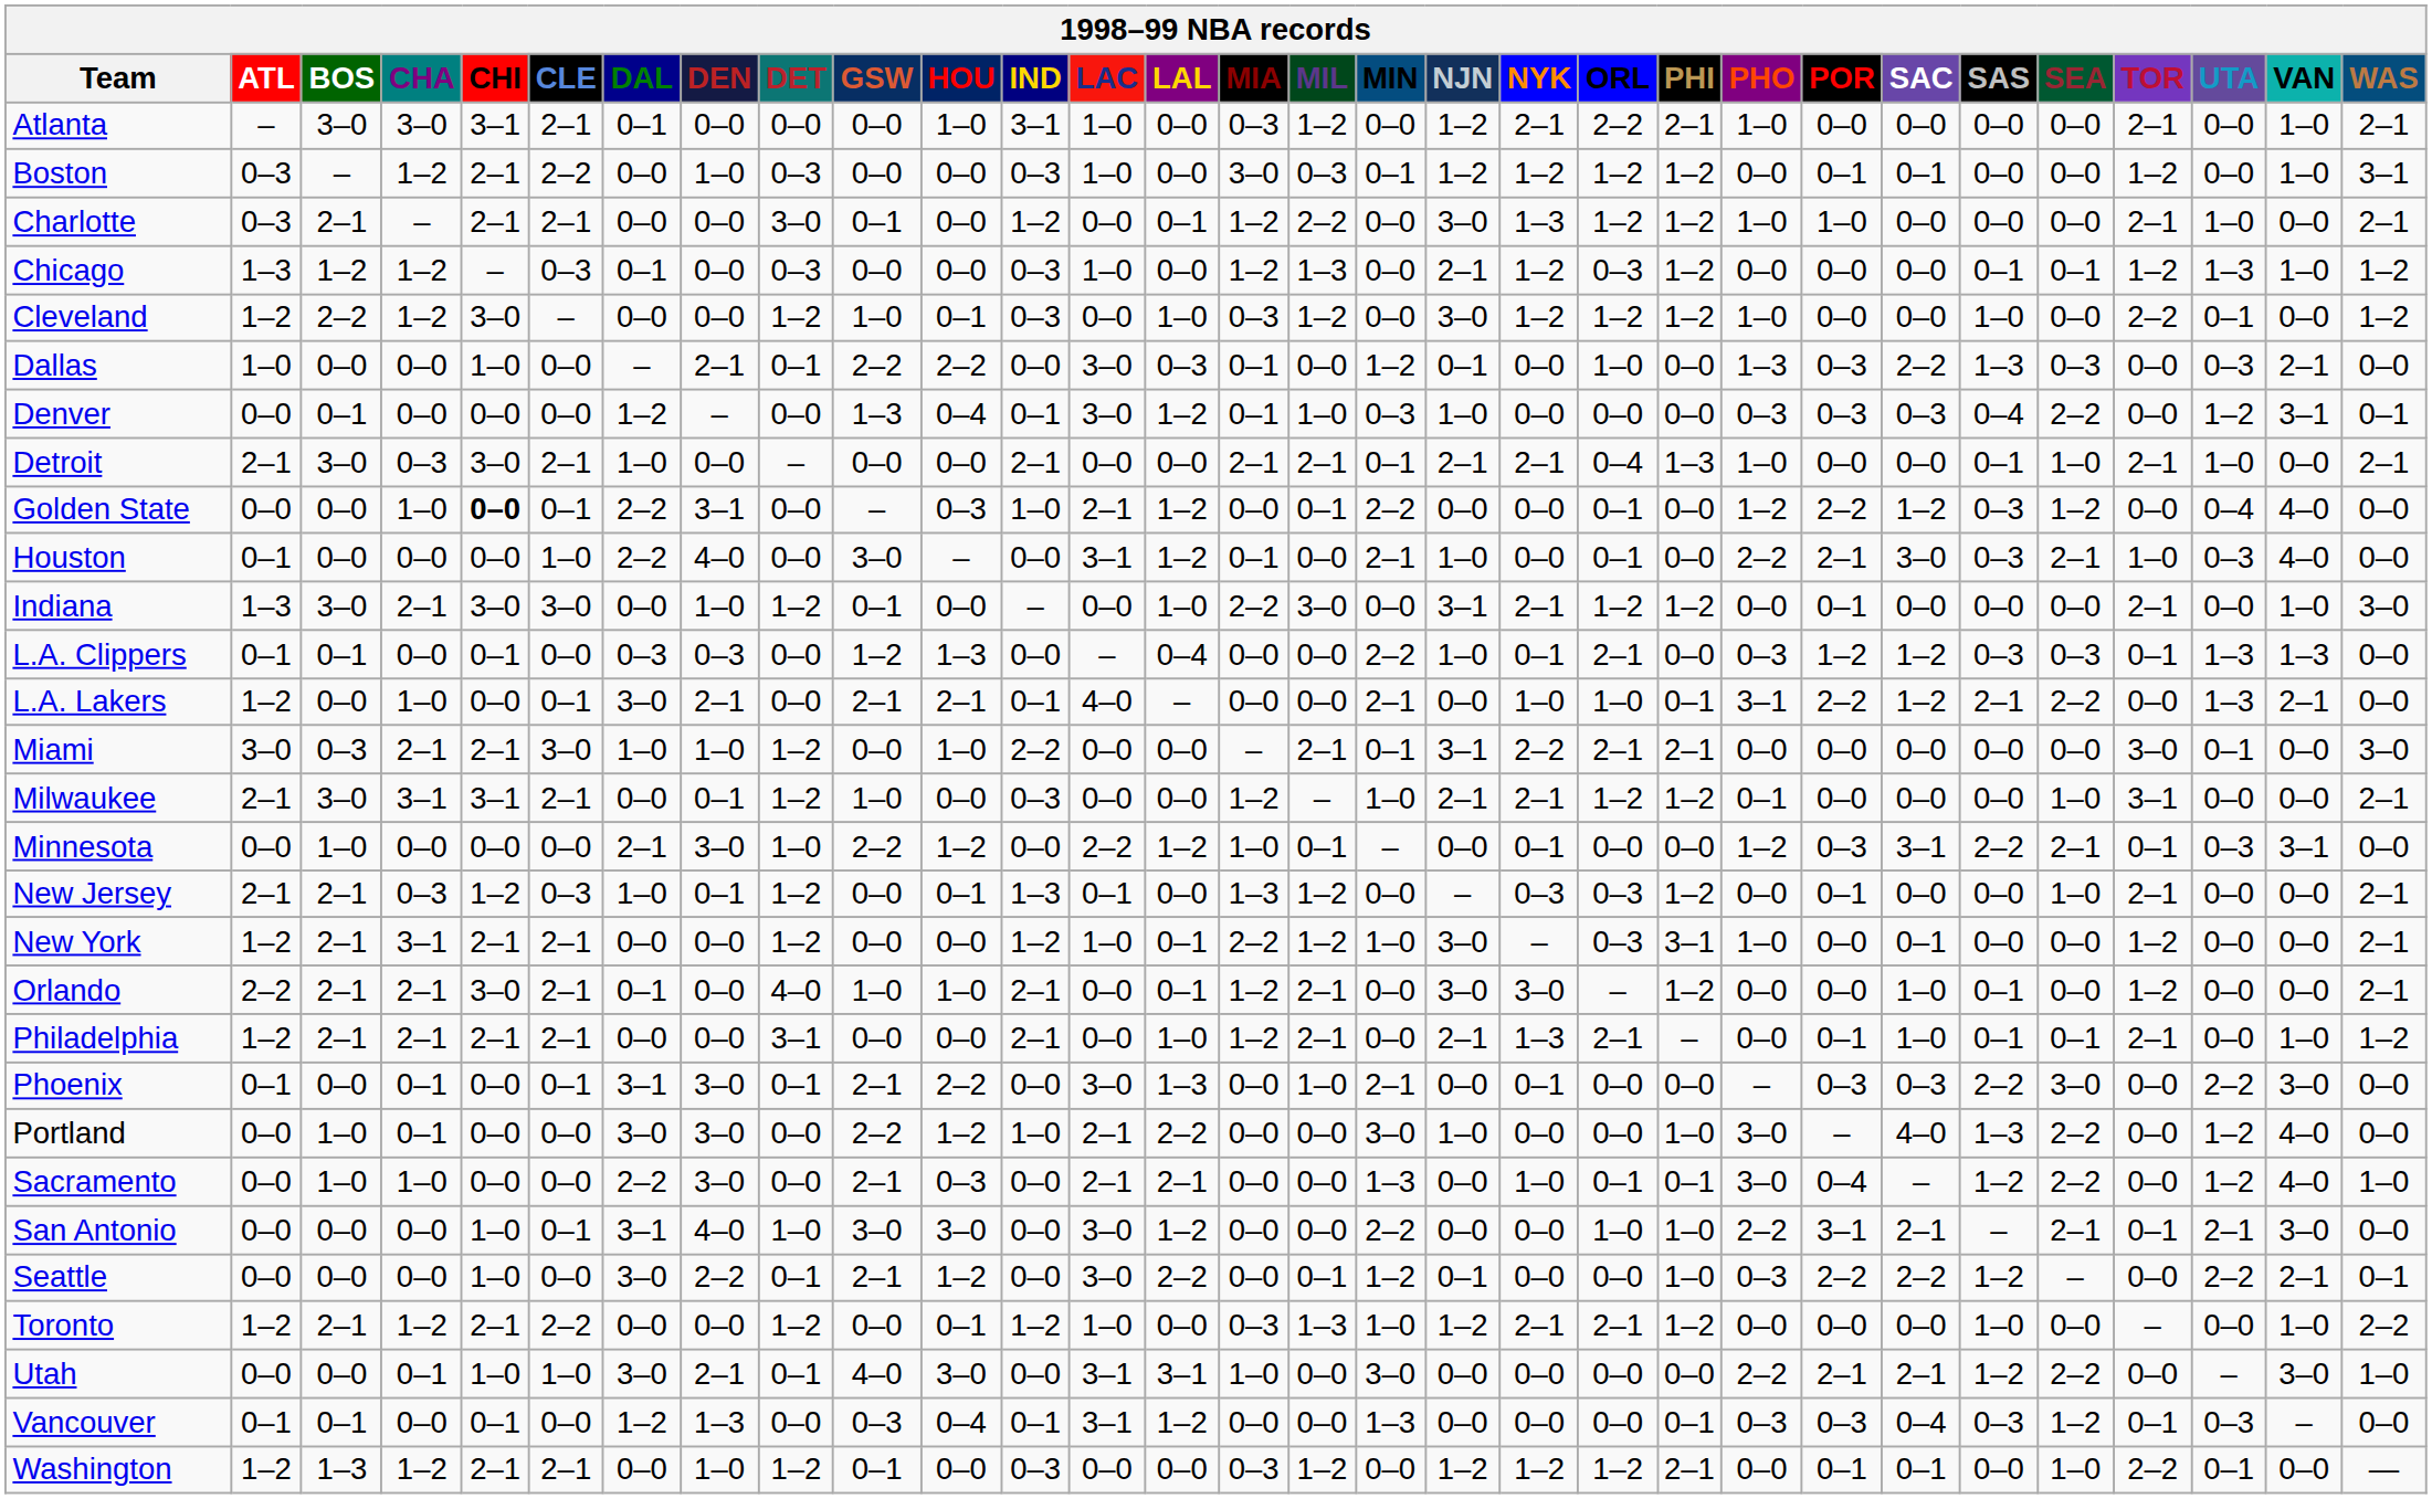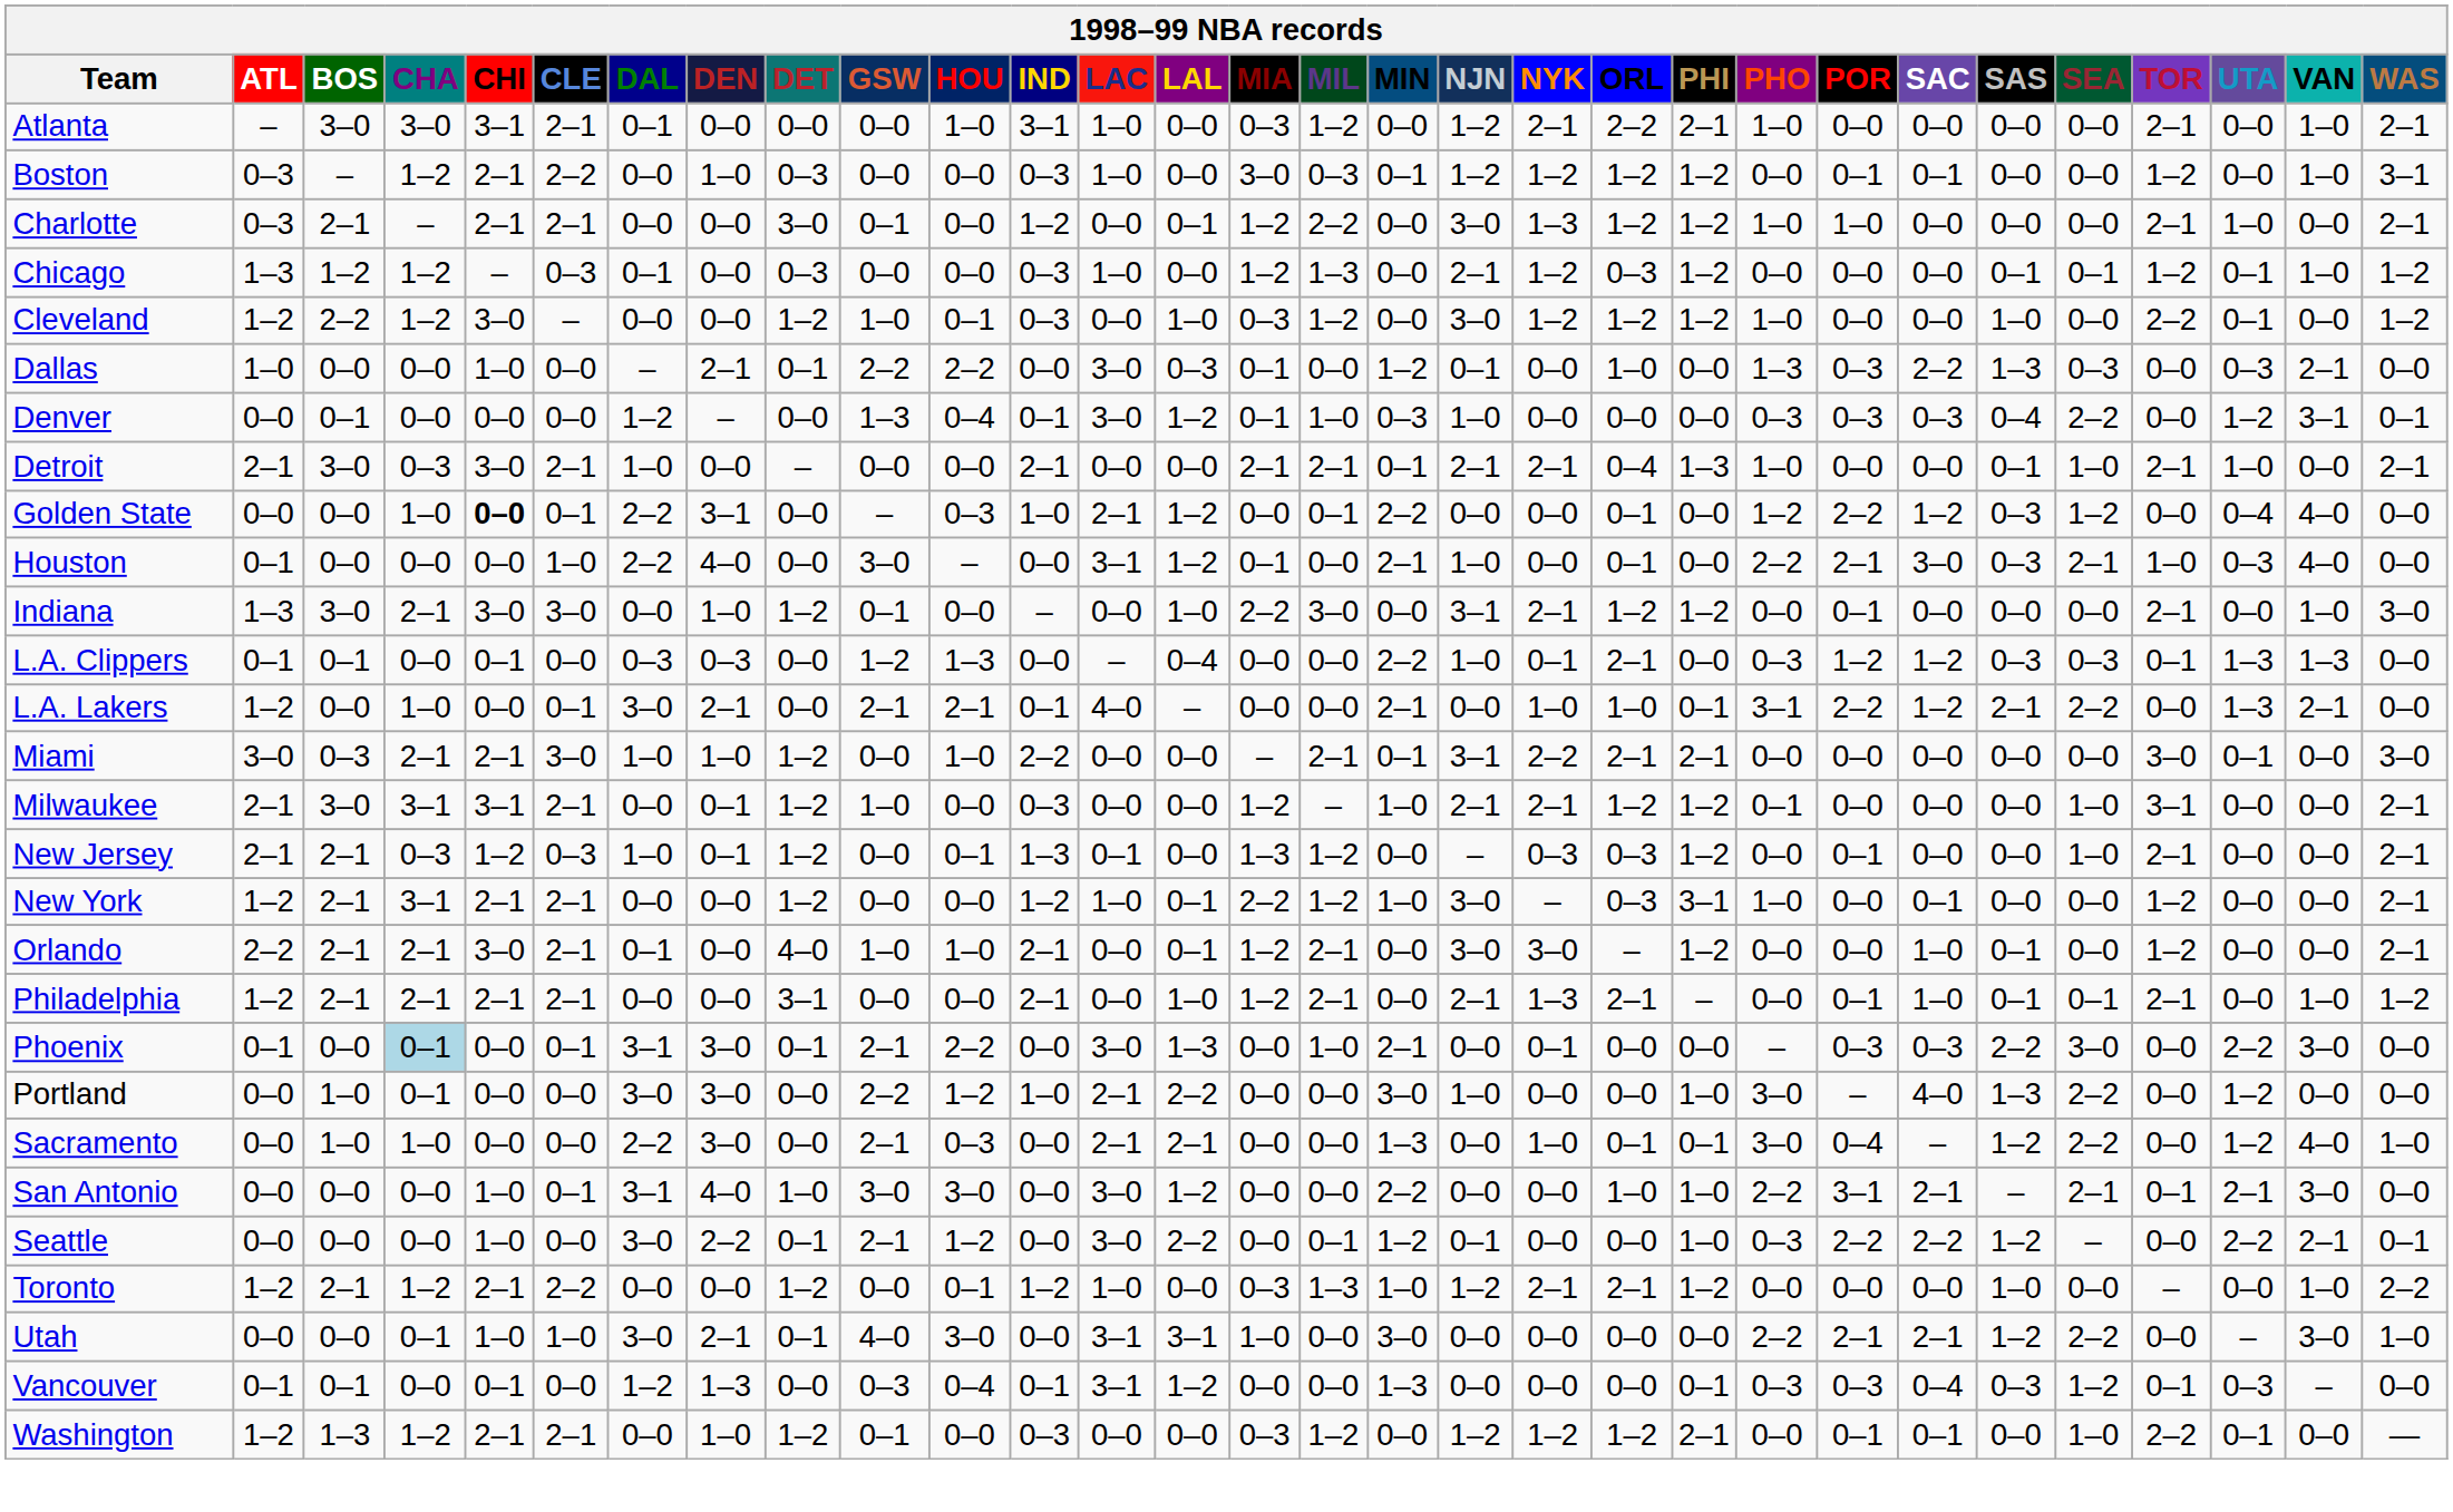Chicago | UTA: 1–3 -> 0–1
- row: Minnesota | 0–0 | 1–0 | 0–0 | 0–0 | 0–0 | 2–1 | 3–0 | 1–0 | 2–2 | 1–2 | 0–0 | 2–2 | 1–2 | 1–0 | 0–1 | – | 0–0 | 0–1 | 0–0 | 0–0 | 1–2 | 0–3 | 3–1 | 2–2 | 2–1 | 0–1 | 0–3 | 3–1 | 0–0
Phoenix | CHA: no background -> lightblue background
Portland | VAN: 4–0 -> 0–0
